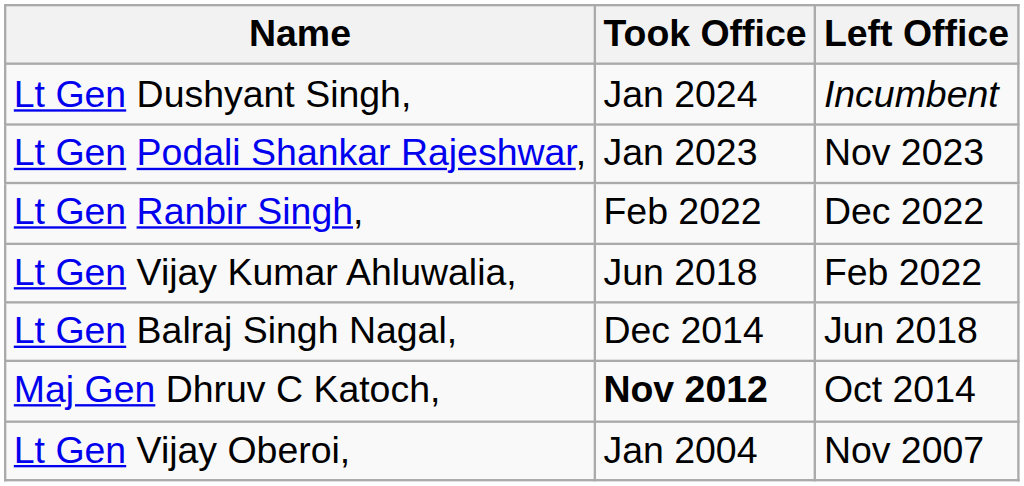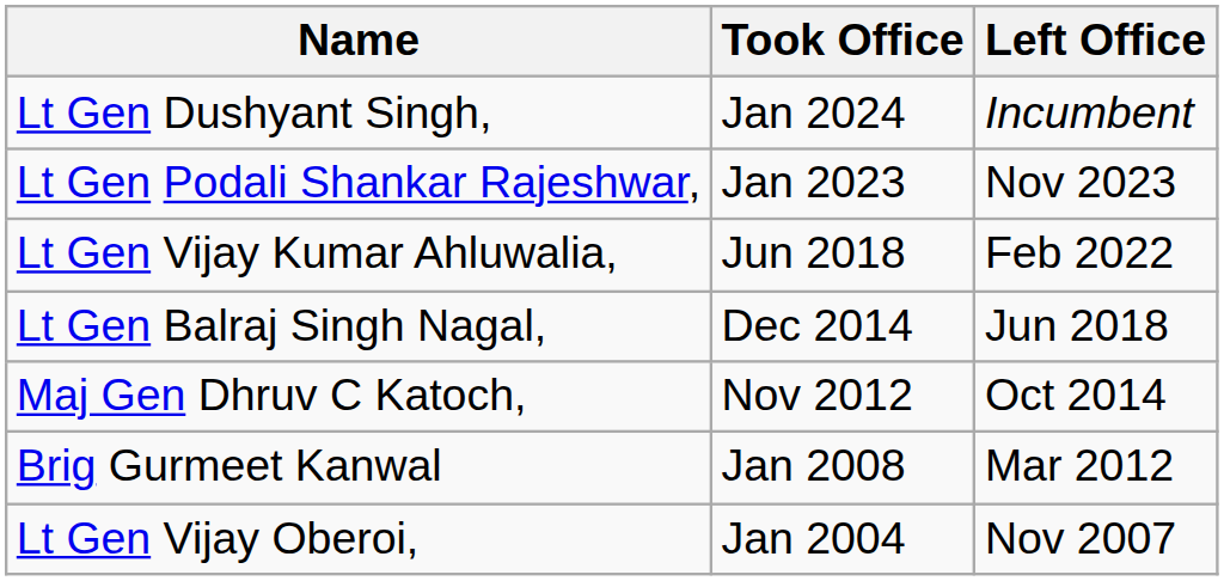- row: Lt Gen Ranbir Singh, | Feb 2022 | Dec 2022
Maj Gen Dhruv C Katoch, | Took Office: bold -> normal
+ row: Brig Gurmeet Kanwal | Jan 2008 | Mar 2012
